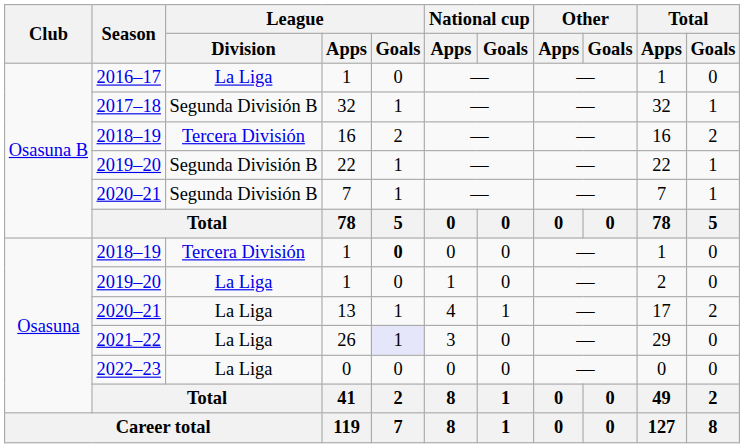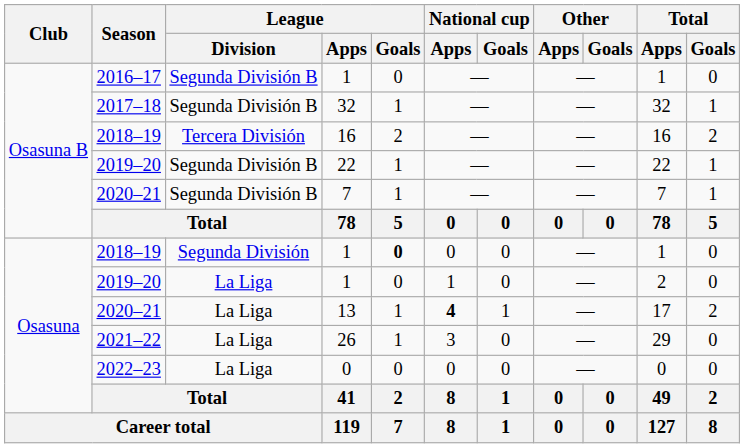2016–17 / 1 | League / Division: La Liga -> Segunda División B
2018–19 / 1 | League / Division: Tercera División -> Segunda División
13 | National cup / Apps: normal -> bold
26 | League / Goals: lavender background -> no background
